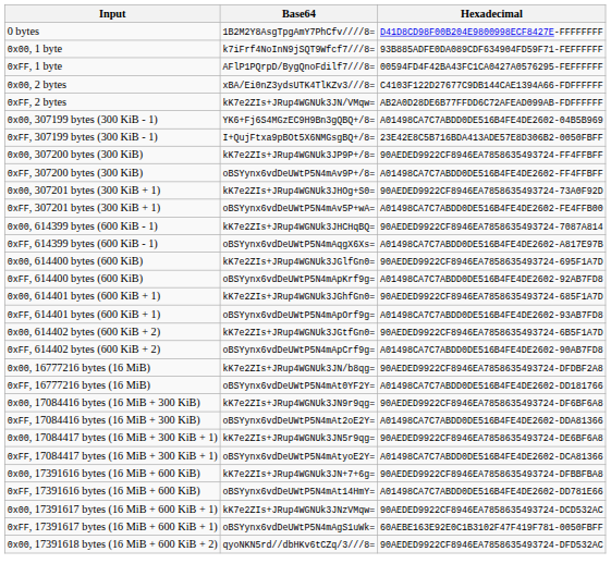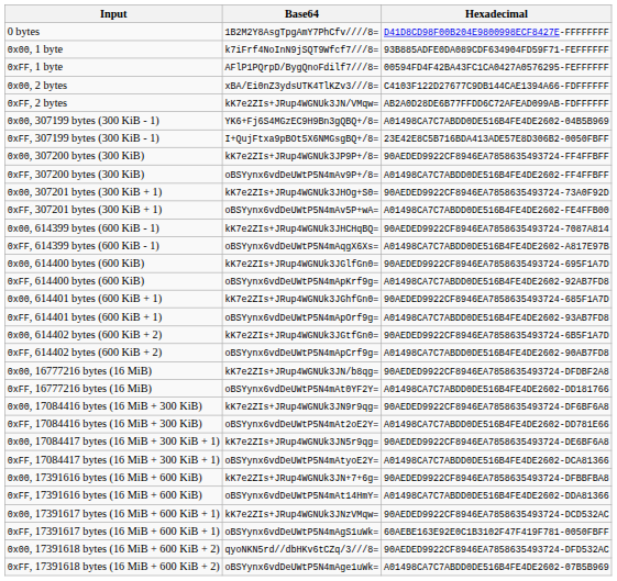0xFF, 17084416 bytes (16 MiB + 300 KiB) | Hexadecimal: A01498CA7C7ABDD0DE516B4FE4DE2602-DDA81366 -> A01498CA7C7ABDD0DE516B4FE4DE2602-DD781E66
0xFF, 17391616 bytes (16 MiB + 600 KiB) | Hexadecimal: A01498CA7C7ABDD0DE516B4FE4DE2602-DD781E66 -> A01498CA7C7ABDD0DE516B4FE4DE2602-DDA81366
+ row: 0xFF, 17391618 bytes (16 MiB + 600 KiB + 2) | oBSYynx6vdDeUWtP5N4mAge1uWk= | A01498CA7C7ABDD0DE516B4FE4DE2602-07B5B969
